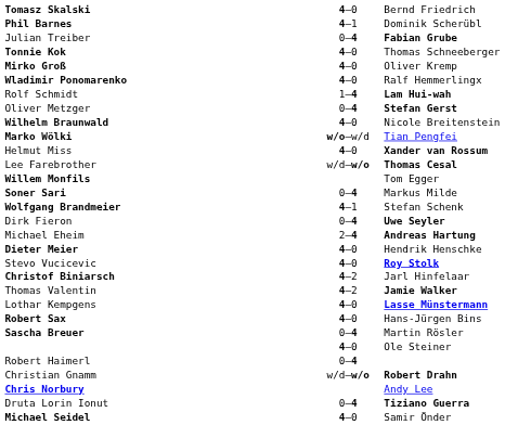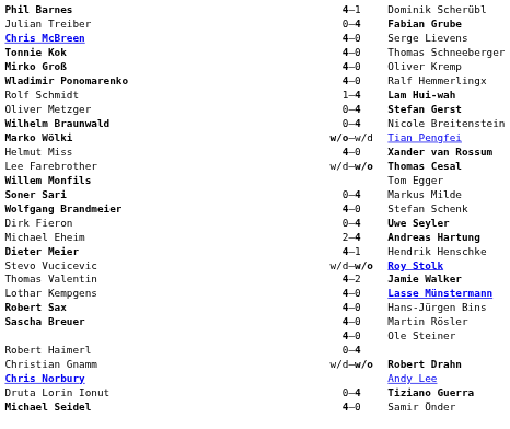- row: Tomasz Skalski | 4–0 | Bernd Friedrich
+ row: Chris McBreen | 4–0 | Serge Lievens
Wilhelm Braunwald | column 2: 4–0 -> 0–4
Wolfgang Brandmeier | column 2: 4–1 -> 4–0
Dieter Meier | column 2: 4–0 -> 4–1
Stevo Vucicevic | column 2: 4–0 -> w/d–w/o
- row: Christof Biniarsch | 4–2 | Jarl Hinfelaar
Sascha Breuer | column 2: 0–4 -> 4–0
